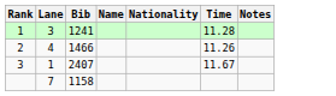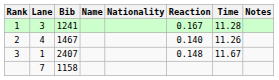+ column: Reaction | 0.167 | 0.140 | 0.148
2 | Bib: 1466 -> 1467
